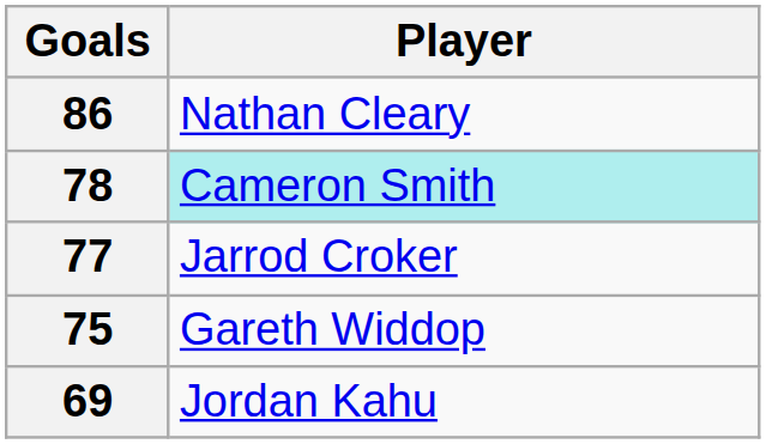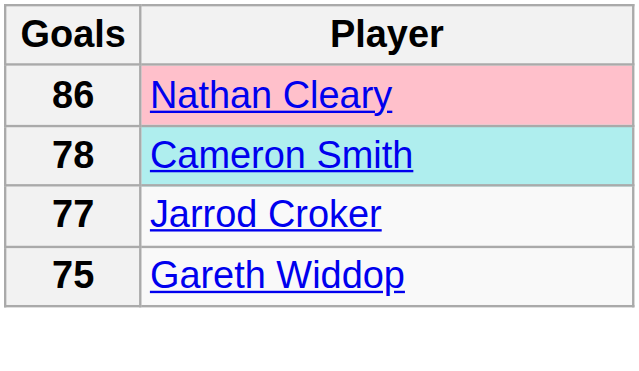86 | Player: no background -> pink background
- row: 69 | Jordan Kahu
